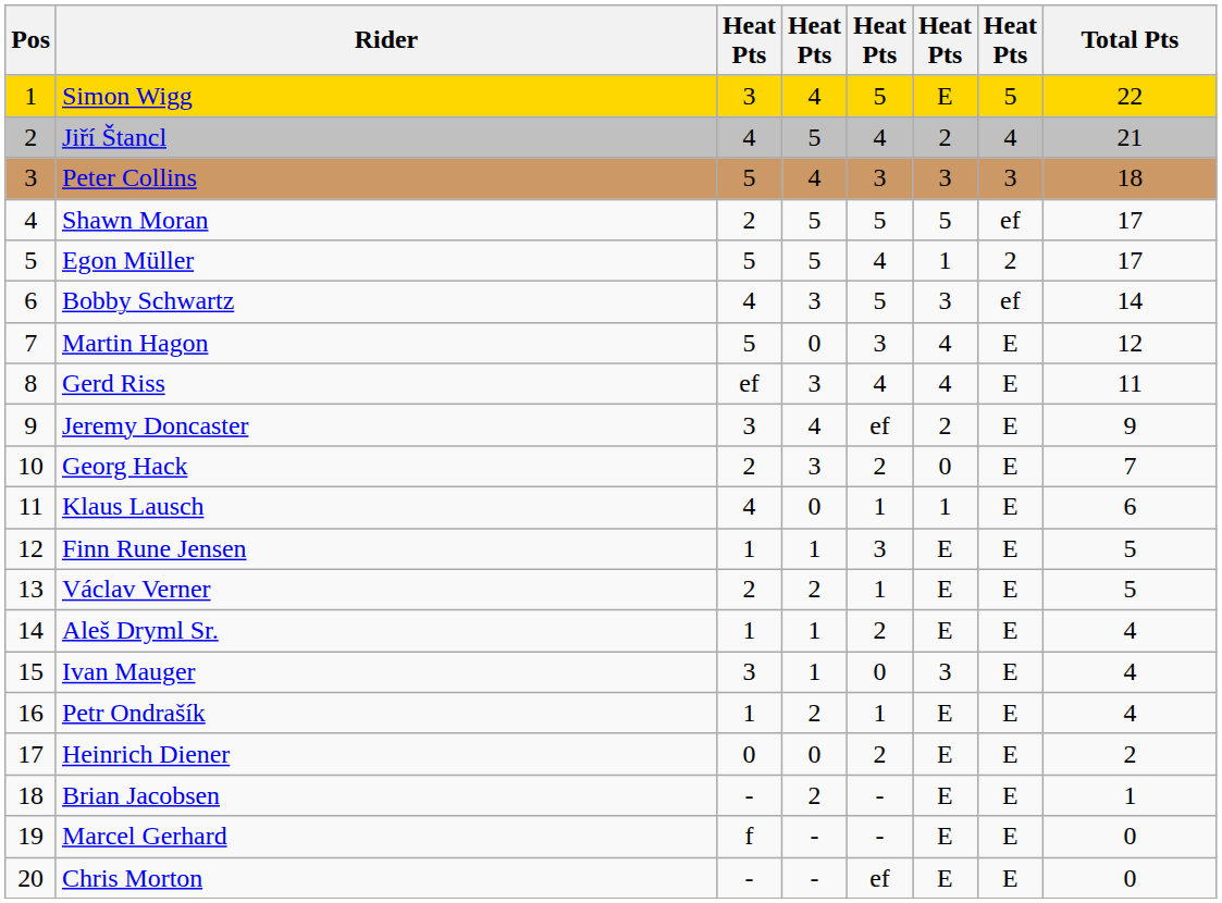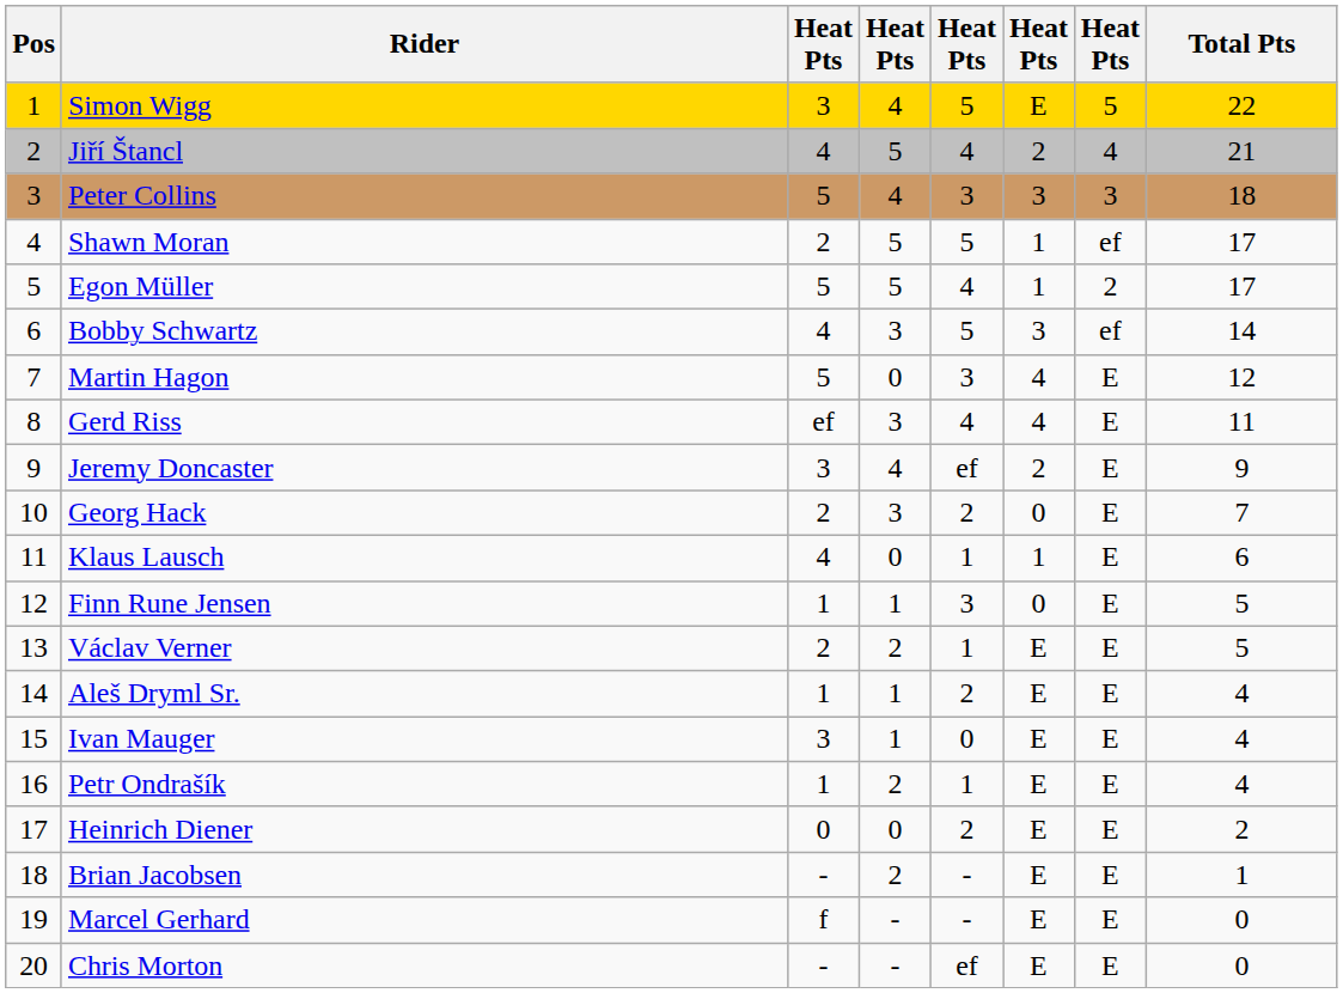Shawn Moran | column 6: 5 -> 1
Finn Rune Jensen | column 6: E -> 0
Ivan Mauger | column 6: 3 -> E
